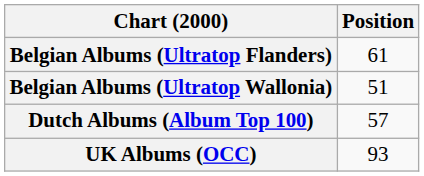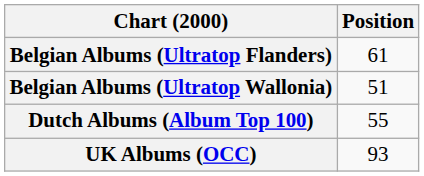Dutch Albums (Album Top 100) | Position: 57 -> 55
